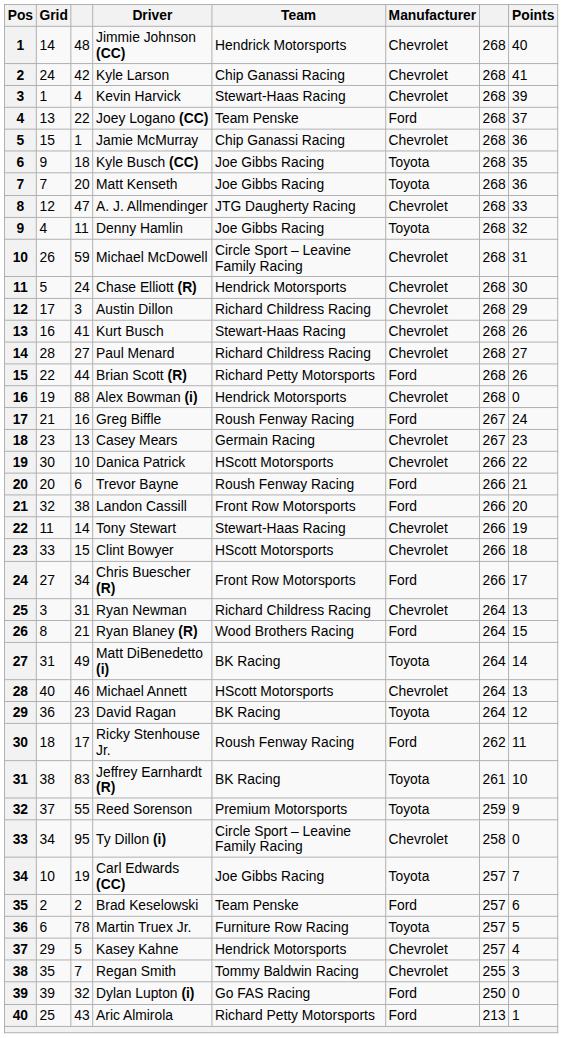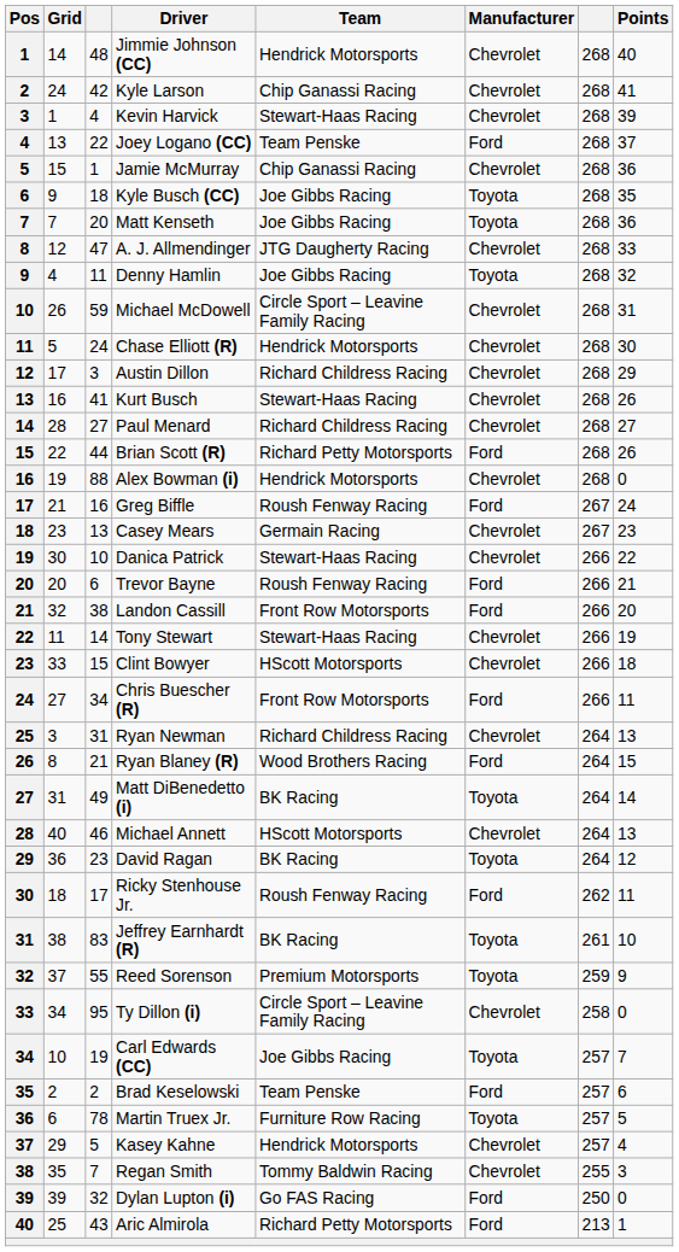Danica Patrick | Team: HScott Motorsports -> Stewart-Haas Racing
Chris Buescher (R) | Points: 17 -> 11
